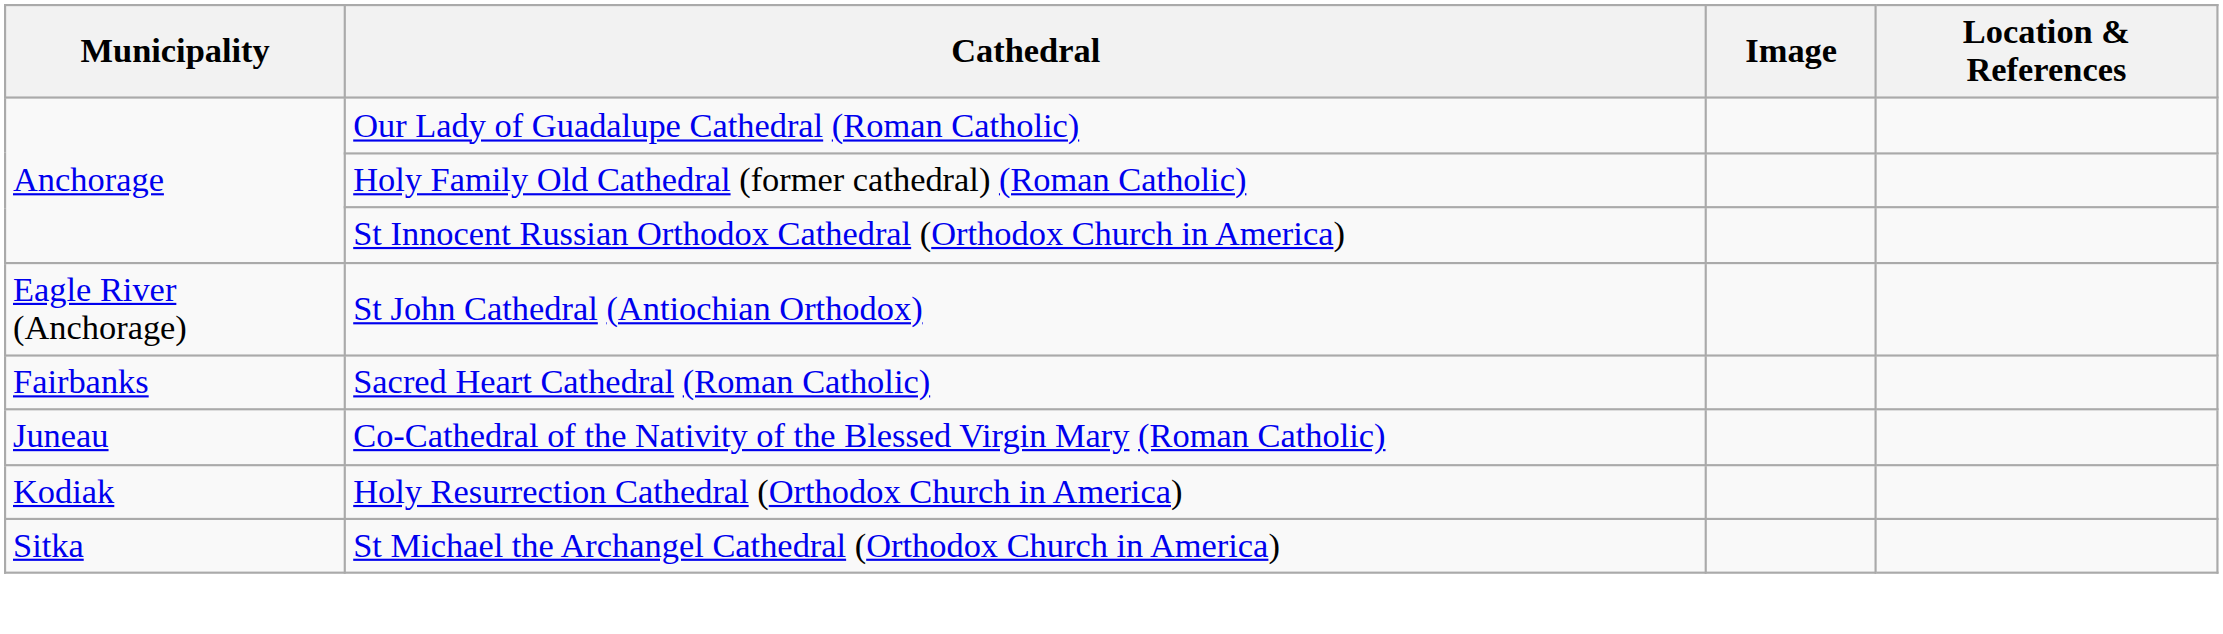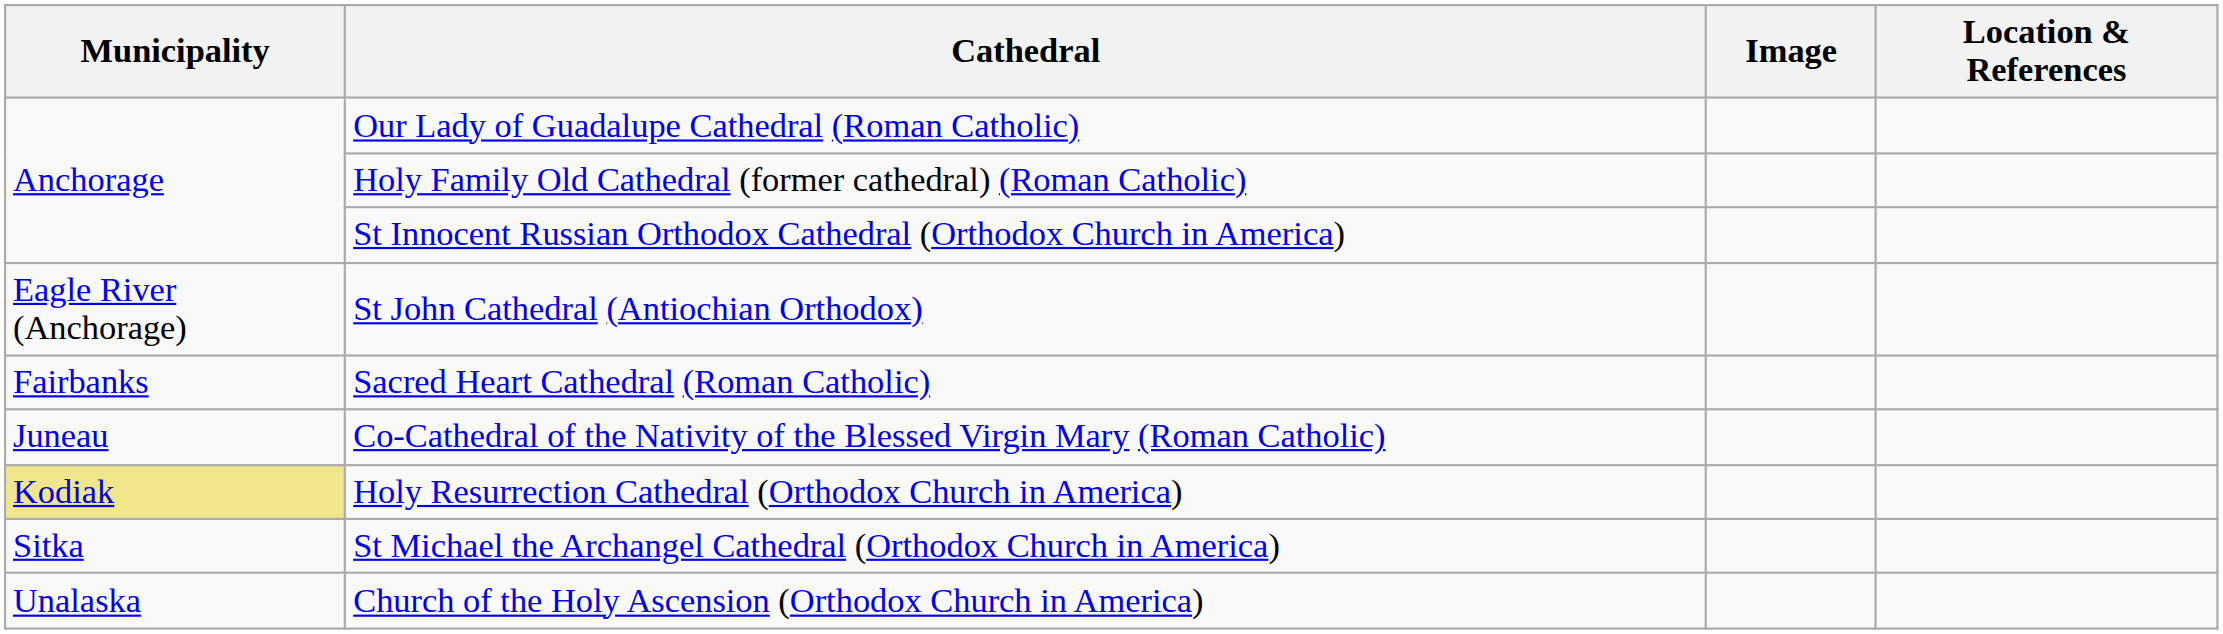Holy Resurrection Cathedral (Orthodox Church in America) | Municipality: no background -> khaki background
+ row: Unalaska | Church of the Holy Ascension (Orthodox Church in America)
